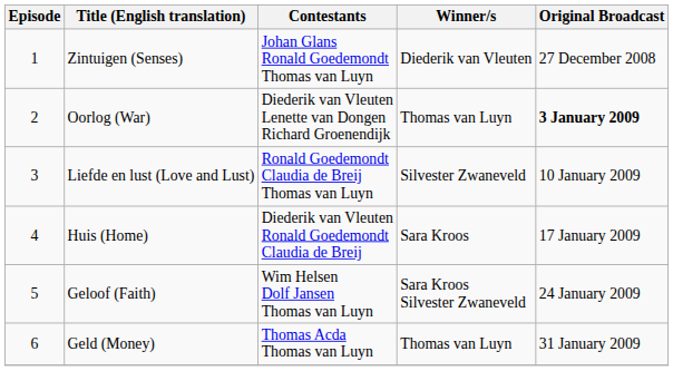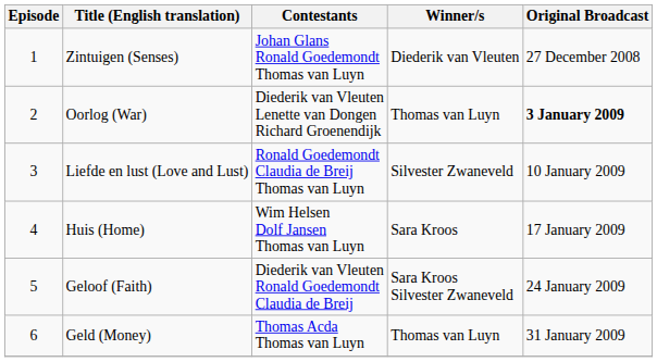Huis (Home) | Contestants: Diederik van Vleuten Ronald Goedemondt Claudia de Breij -> Wim Helsen Dolf Jansen Thomas van Luyn
Geloof (Faith) | Contestants: Wim Helsen Dolf Jansen Thomas van Luyn -> Diederik van Vleuten Ronald Goedemondt Claudia de Breij
